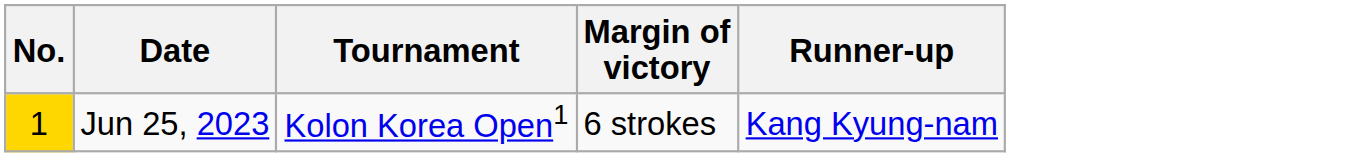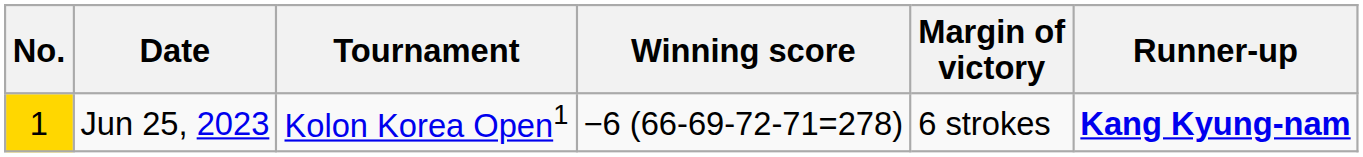+ column: Winning score | −6 (66-69-72-71=278)
Jun 25, 2023 | Runner-up: normal -> bold
